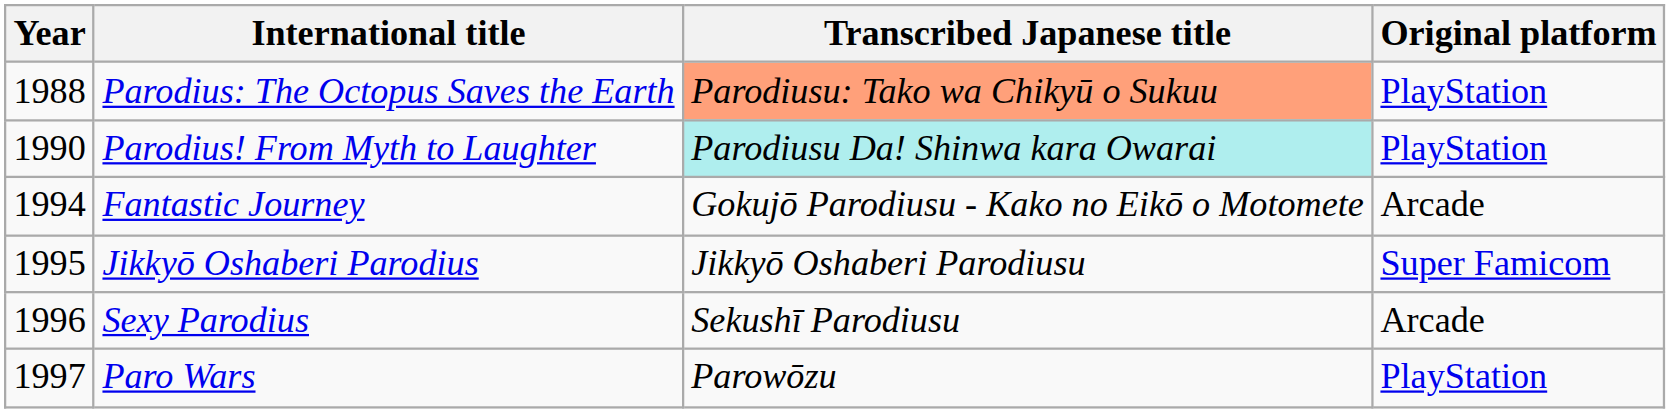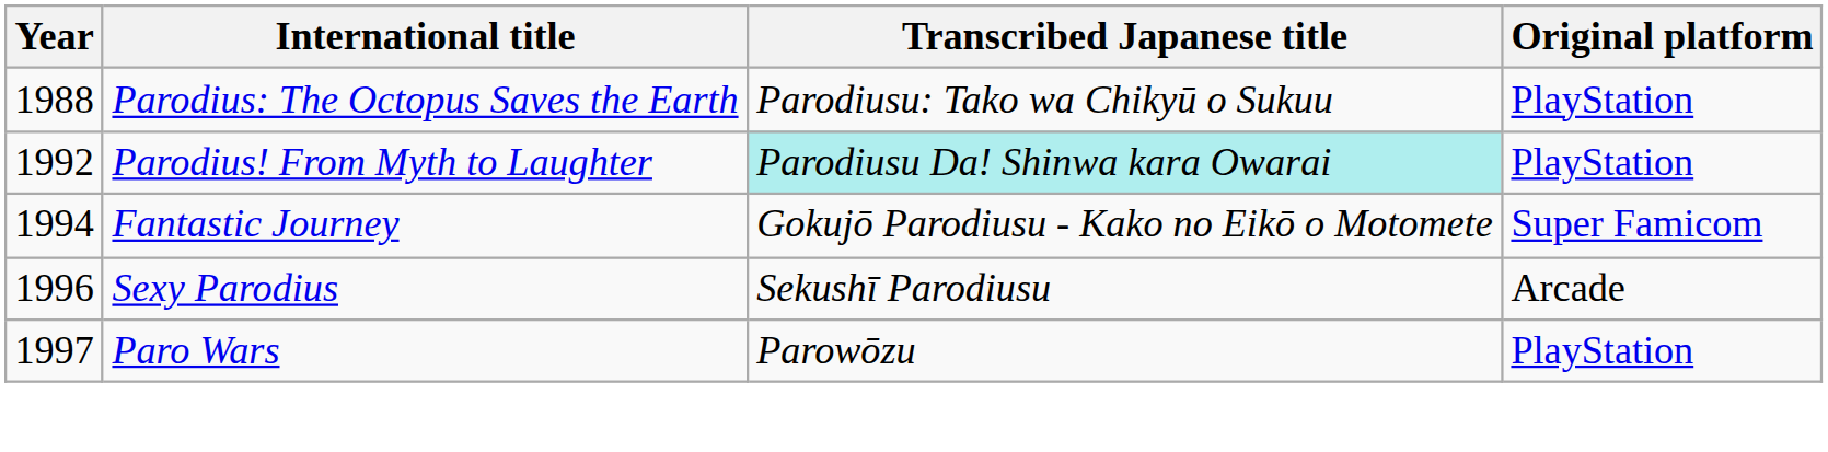Parodius: The Octopus Saves the Earth | Transcribed Japanese title: lightsalmon background -> no background
Parodius! From Myth to Laughter | Year: 1990 -> 1992
Fantastic Journey | Original platform: Arcade -> Super Famicom
- row: 1995 | Jikkyō Oshaberi Parodius | Jikkyō Oshaberi Parodiusu | Super Famicom
